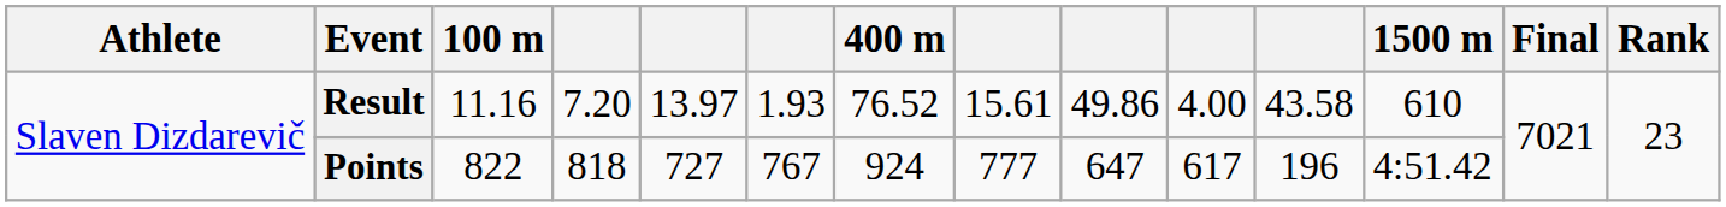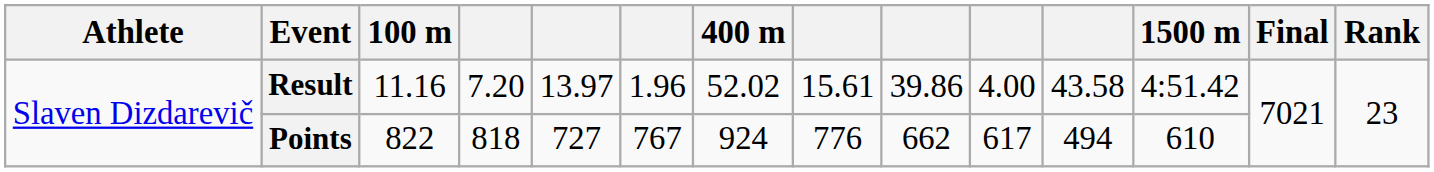Result | column 6: 1.93 -> 1.96
Result | 400 m: 76.52 -> 52.02
Result | column 9: 49.86 -> 39.86
Result | 1500 m: 610 -> 4:51.42
Points | column 8: 777 -> 776
Points | column 9: 647 -> 662
Points | column 11: 196 -> 494
Points | 1500 m: 4:51.42 -> 610
